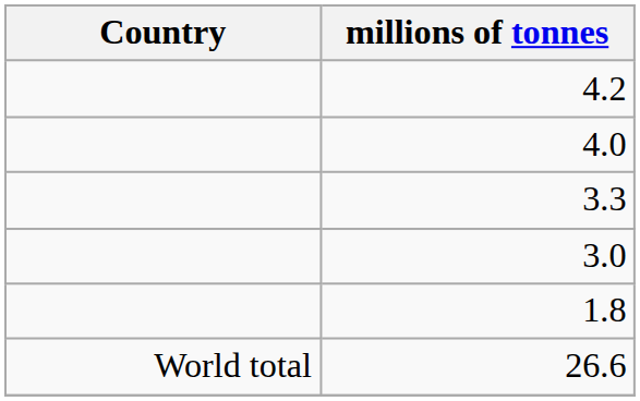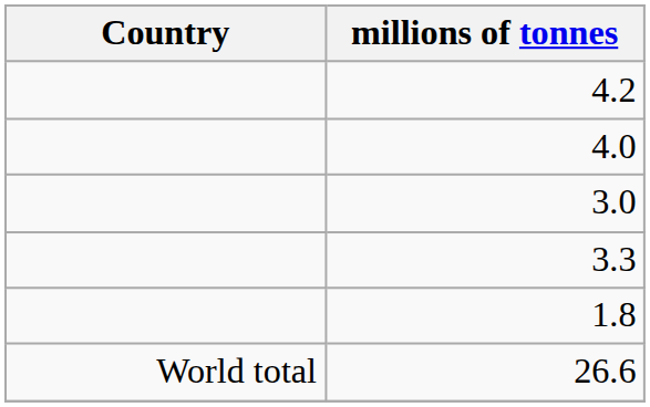rows swapped: 3.3 <-> 3.0
